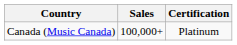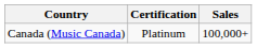columns swapped: Certification <-> Sales
